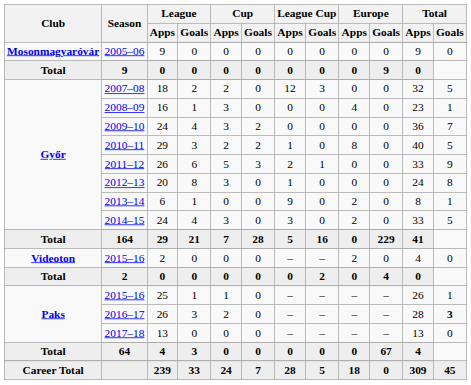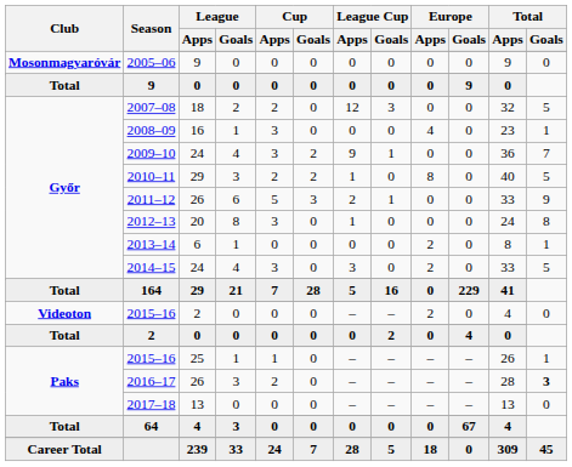2009–10 | League Cup / Apps: 0 -> 9
2009–10 | League Cup / Goals: 0 -> 1
2013–14 | League Cup / Apps: 9 -> 0
